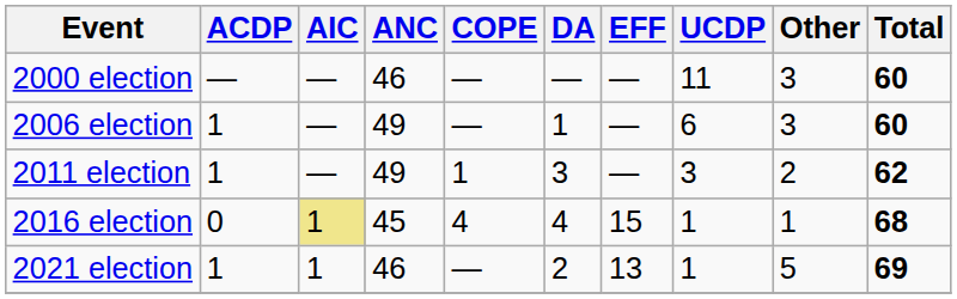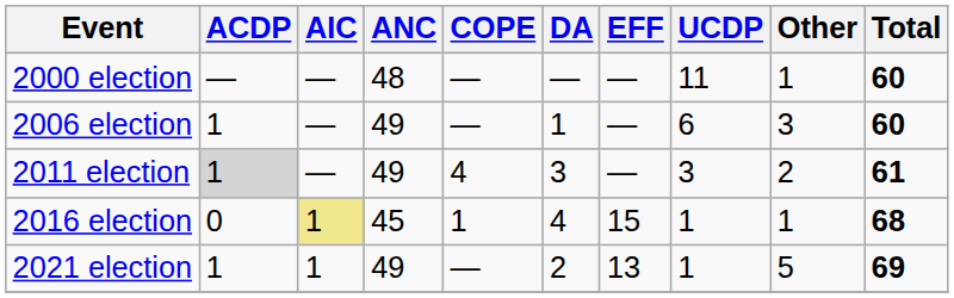2000 election | ANC: 46 -> 48
2000 election | Other: 3 -> 1
2011 election | ACDP: no background -> lightgrey background
2011 election | COPE: 1 -> 4
2011 election | Total: 62 -> 61
2016 election | COPE: 4 -> 1
2021 election | ANC: 46 -> 49
